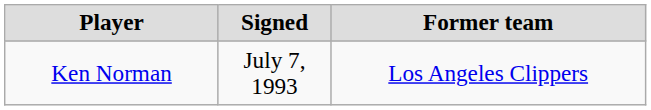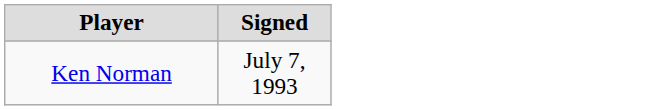- column: Former team | Los Angeles Clippers
